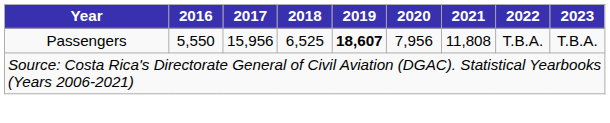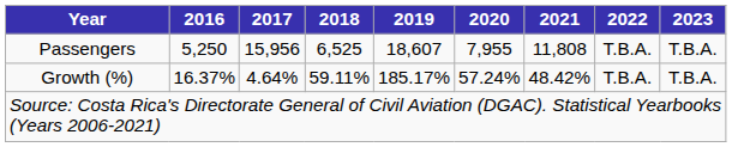Passengers | 2016: 5,550 -> 5,250
Passengers | 2019: bold -> normal
Passengers | 2020: 7,956 -> 7,955
+ row: Growth (%) | 16.37% | 4.64% | 59.11% | 185.17% | 57.24% | 48.42% | T.B.A. | T.B.A.
